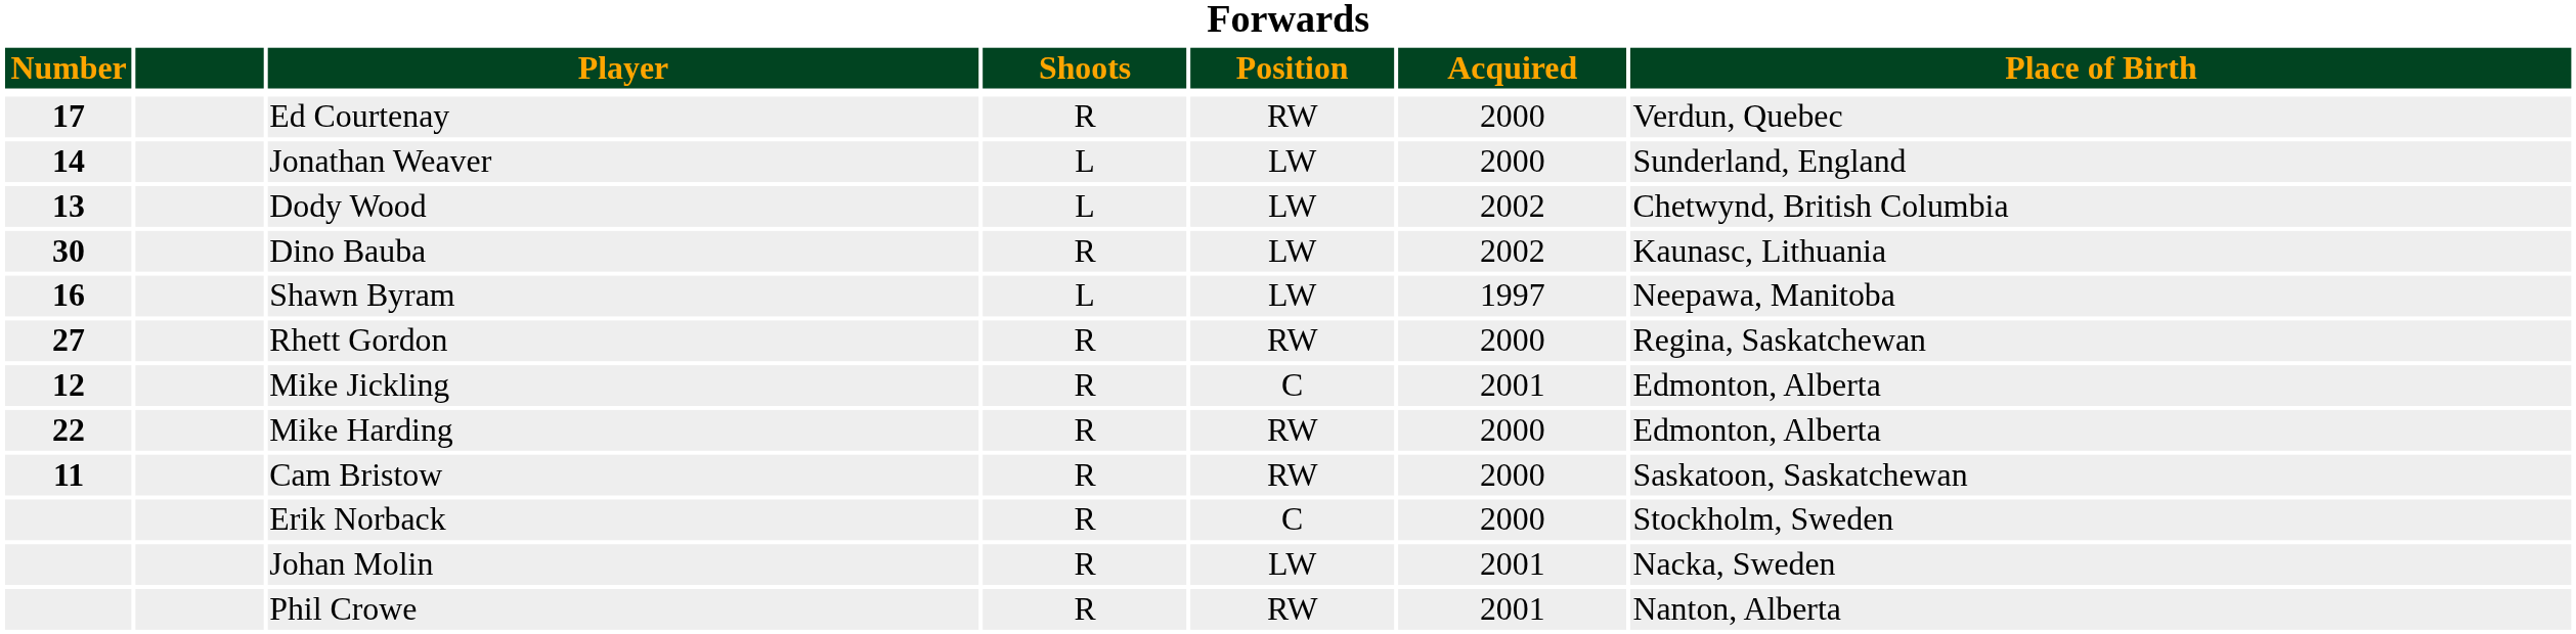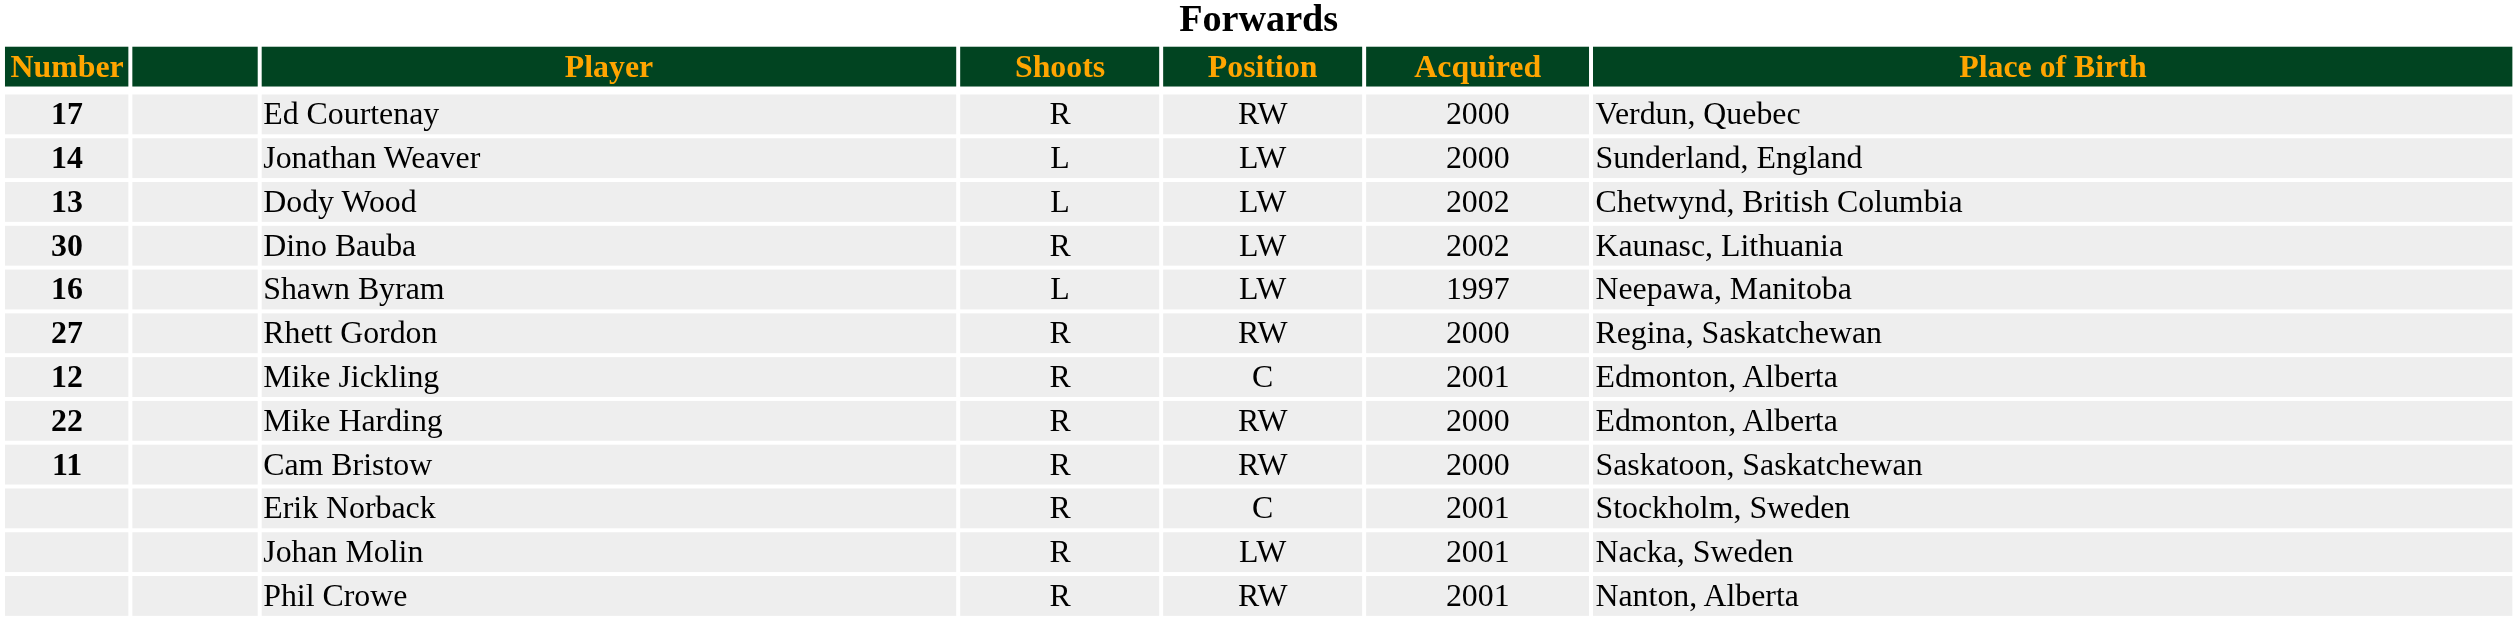Erik Norback | Acquired: 2000 -> 2001
